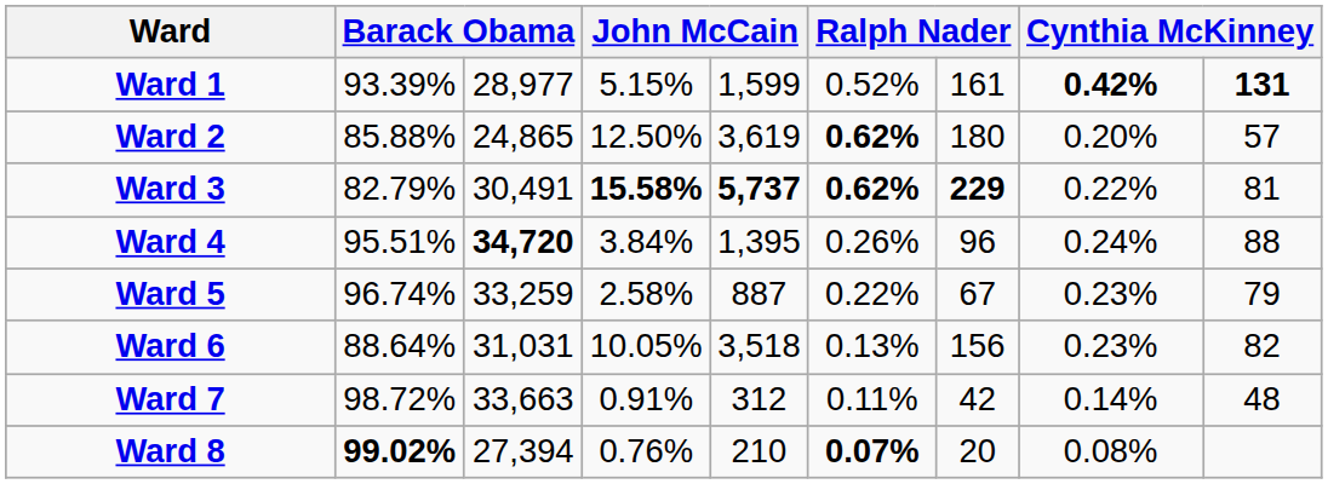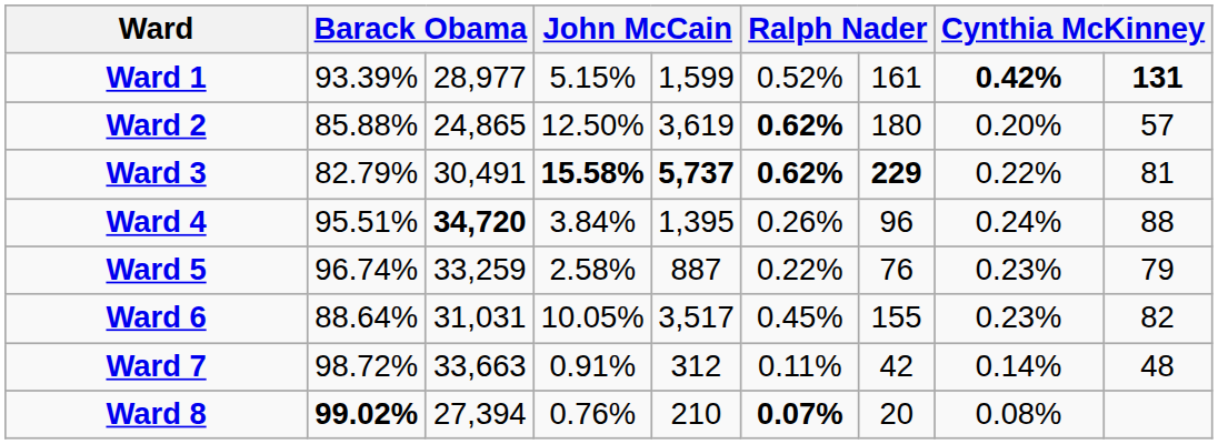Ward 5 | column 7: 67 -> 76
Ward 6 | column 5: 3,518 -> 3,517
Ward 6 | column 6: 0.13% -> 0.45%
Ward 6 | column 7: 156 -> 155
